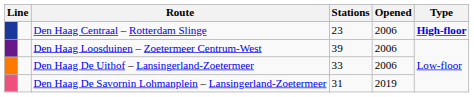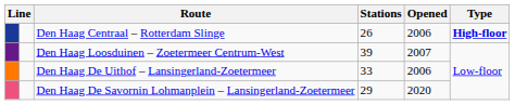Den Haag Centraal – Rotterdam Slinge | Stations: 23 -> 26
Den Haag Loosduinen – Zoetermeer Centrum-West | Opened: 2006 -> 2007
Den Haag De Savornin Lohmanplein – Lansingerland-Zoetermeer | Stations: 31 -> 29
Den Haag De Savornin Lohmanplein – Lansingerland-Zoetermeer | Opened: 2019 -> 2020
